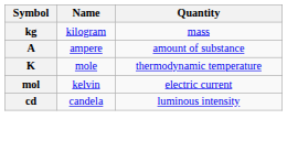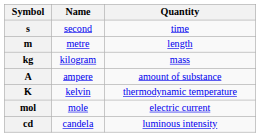+ row: s | second | time
+ row: m | metre | length
K | Name: mole -> kelvin
mol | Name: kelvin -> mole
